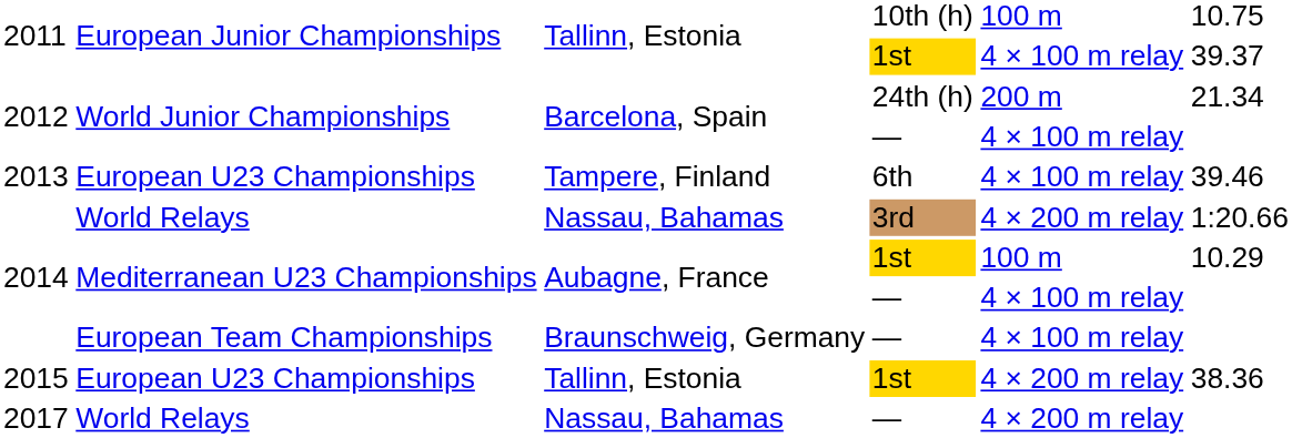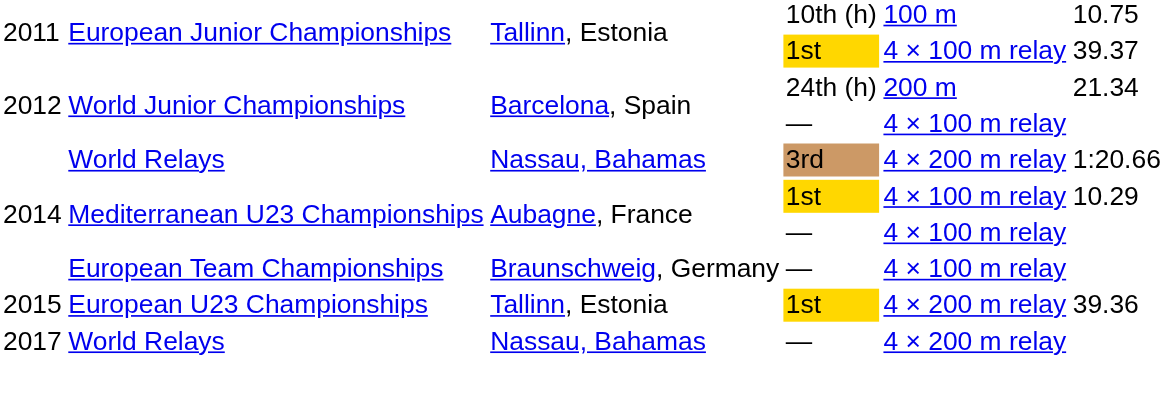- row: 2013 | European U23 Championships | Tampere, Finland | 6th | 4 × 100 m relay | 39.46
2014 / 1st | column 5: 100 m -> 4 × 100 m relay
2015 | column 6: 38.36 -> 39.36
